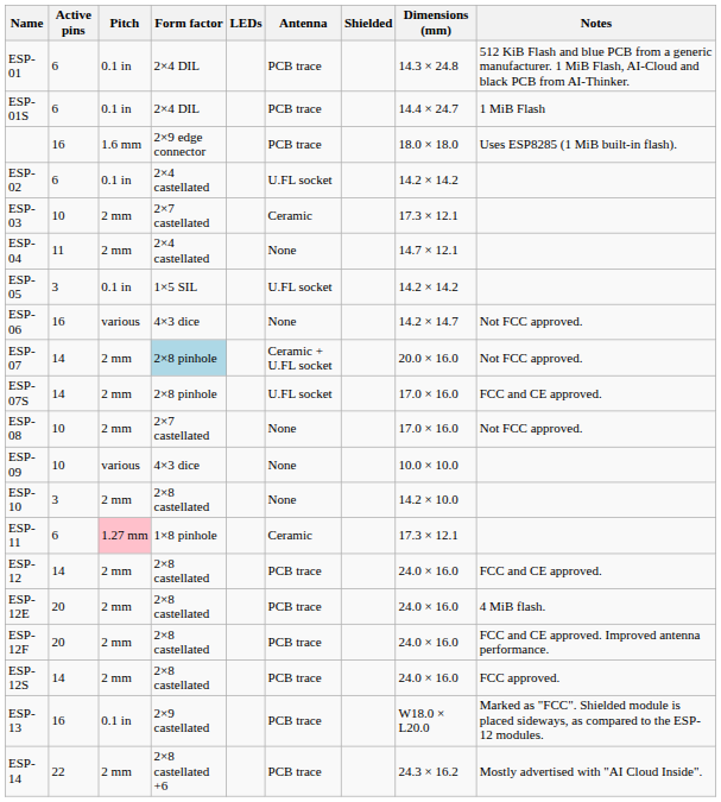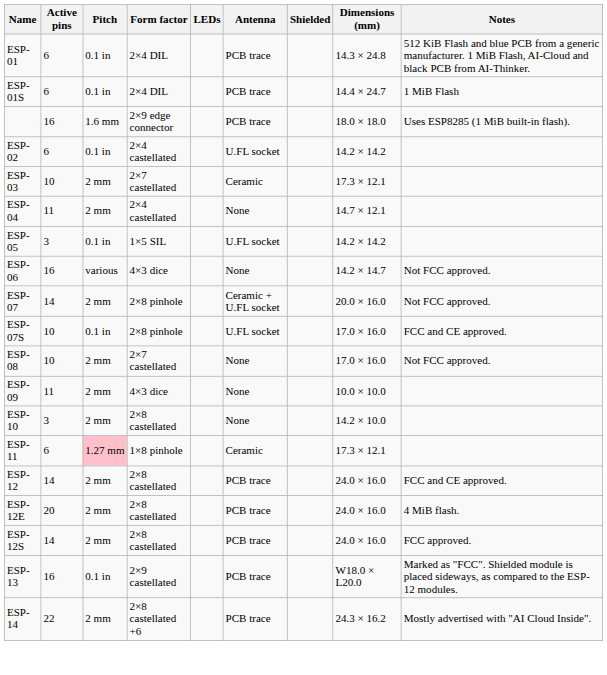ESP-07 | Form factor: lightblue background -> no background
ESP-07S | Active pins: 14 -> 10
ESP-07S | Pitch: 2 mm -> 0.1 in
ESP-09 | Active pins: 10 -> 11
ESP-09 | Pitch: various -> 2 mm
- row: ESP-12F | 20 | 2 mm | 2×8 castellated | PCB trace | 24.0 × 16.0 | FCC and CE approved. Improved antenna performance.
